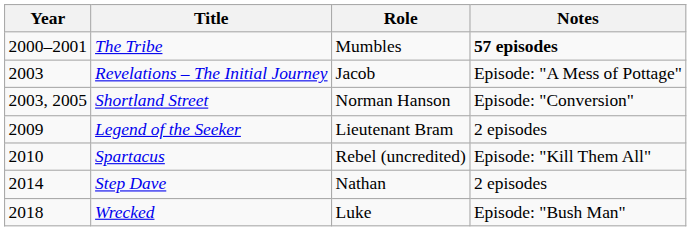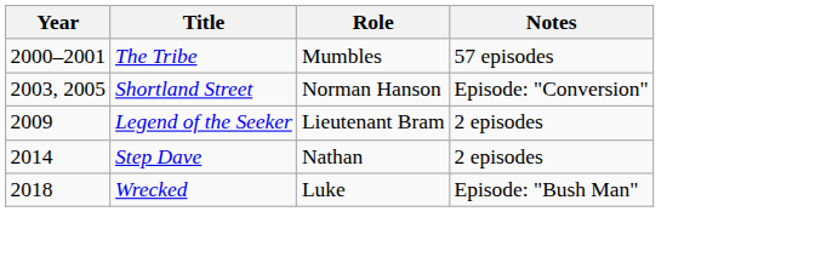The Tribe | Notes: bold -> normal
- row: 2003 | Revelations – The Initial Journey | Jacob | Episode: "A Mess of Pottage"
- row: 2010 | Spartacus | Rebel (uncredited) | Episode: "Kill Them All"
